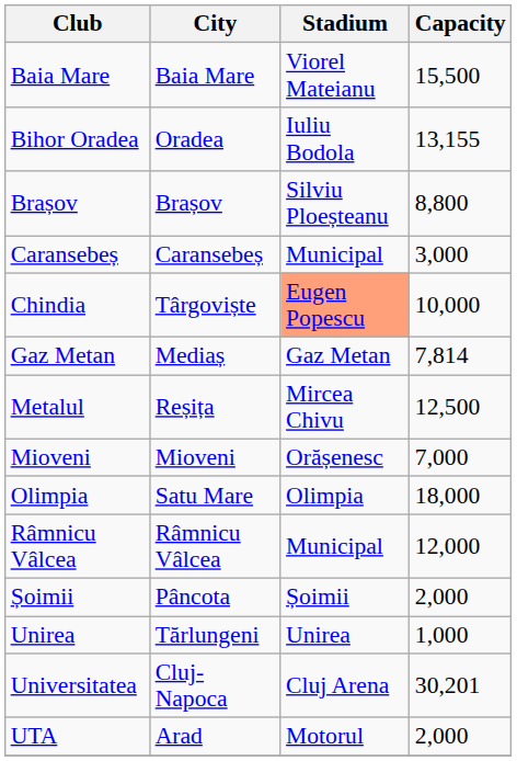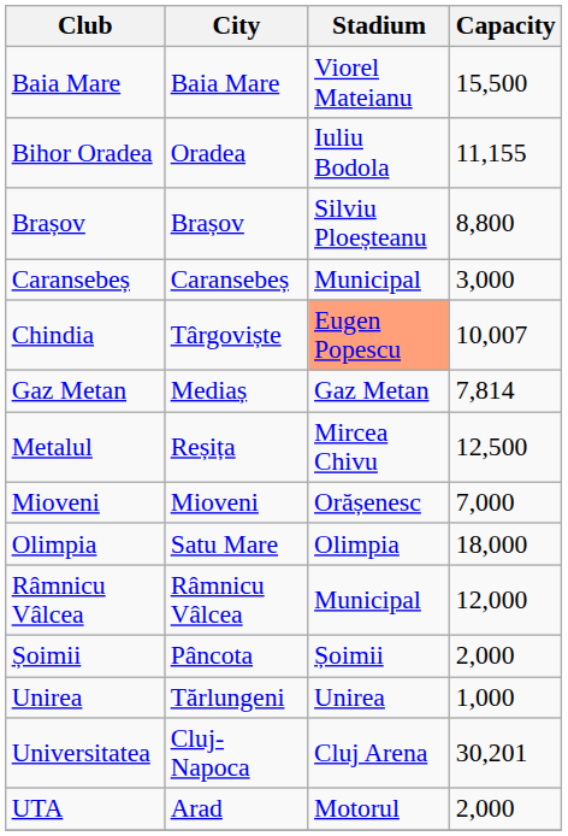Bihor Oradea | Capacity: 13,155 -> 11,155
Chindia | Capacity: 10,000 -> 10,007
